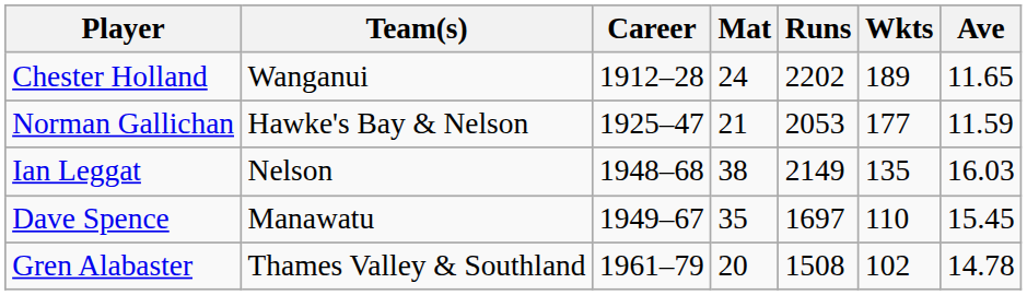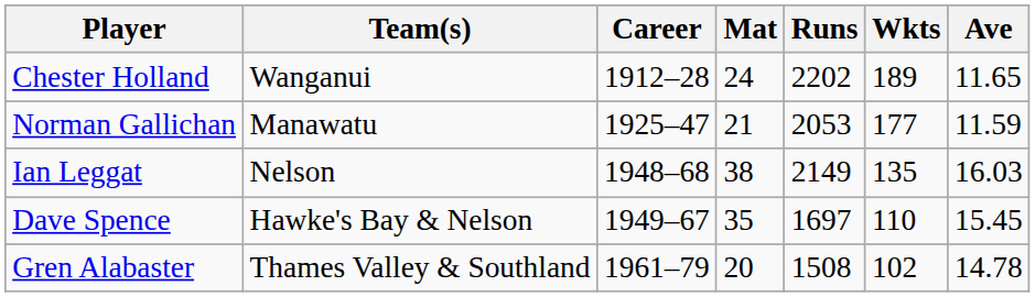Norman Gallichan | Team(s): Hawke's Bay & Nelson -> Manawatu
Dave Spence | Team(s): Manawatu -> Hawke's Bay & Nelson
